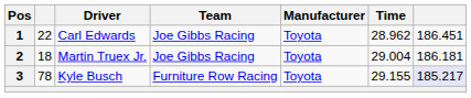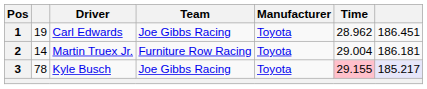1 | column 2: 22 -> 19
2 | column 2: 18 -> 14
2 | Team: Joe Gibbs Racing -> Furniture Row Racing
3 | Team: Furniture Row Racing -> Joe Gibbs Racing
3 | Time: no background -> pink background
